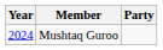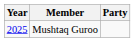Mushtaq Guroo | Year: 2024 -> 2025
